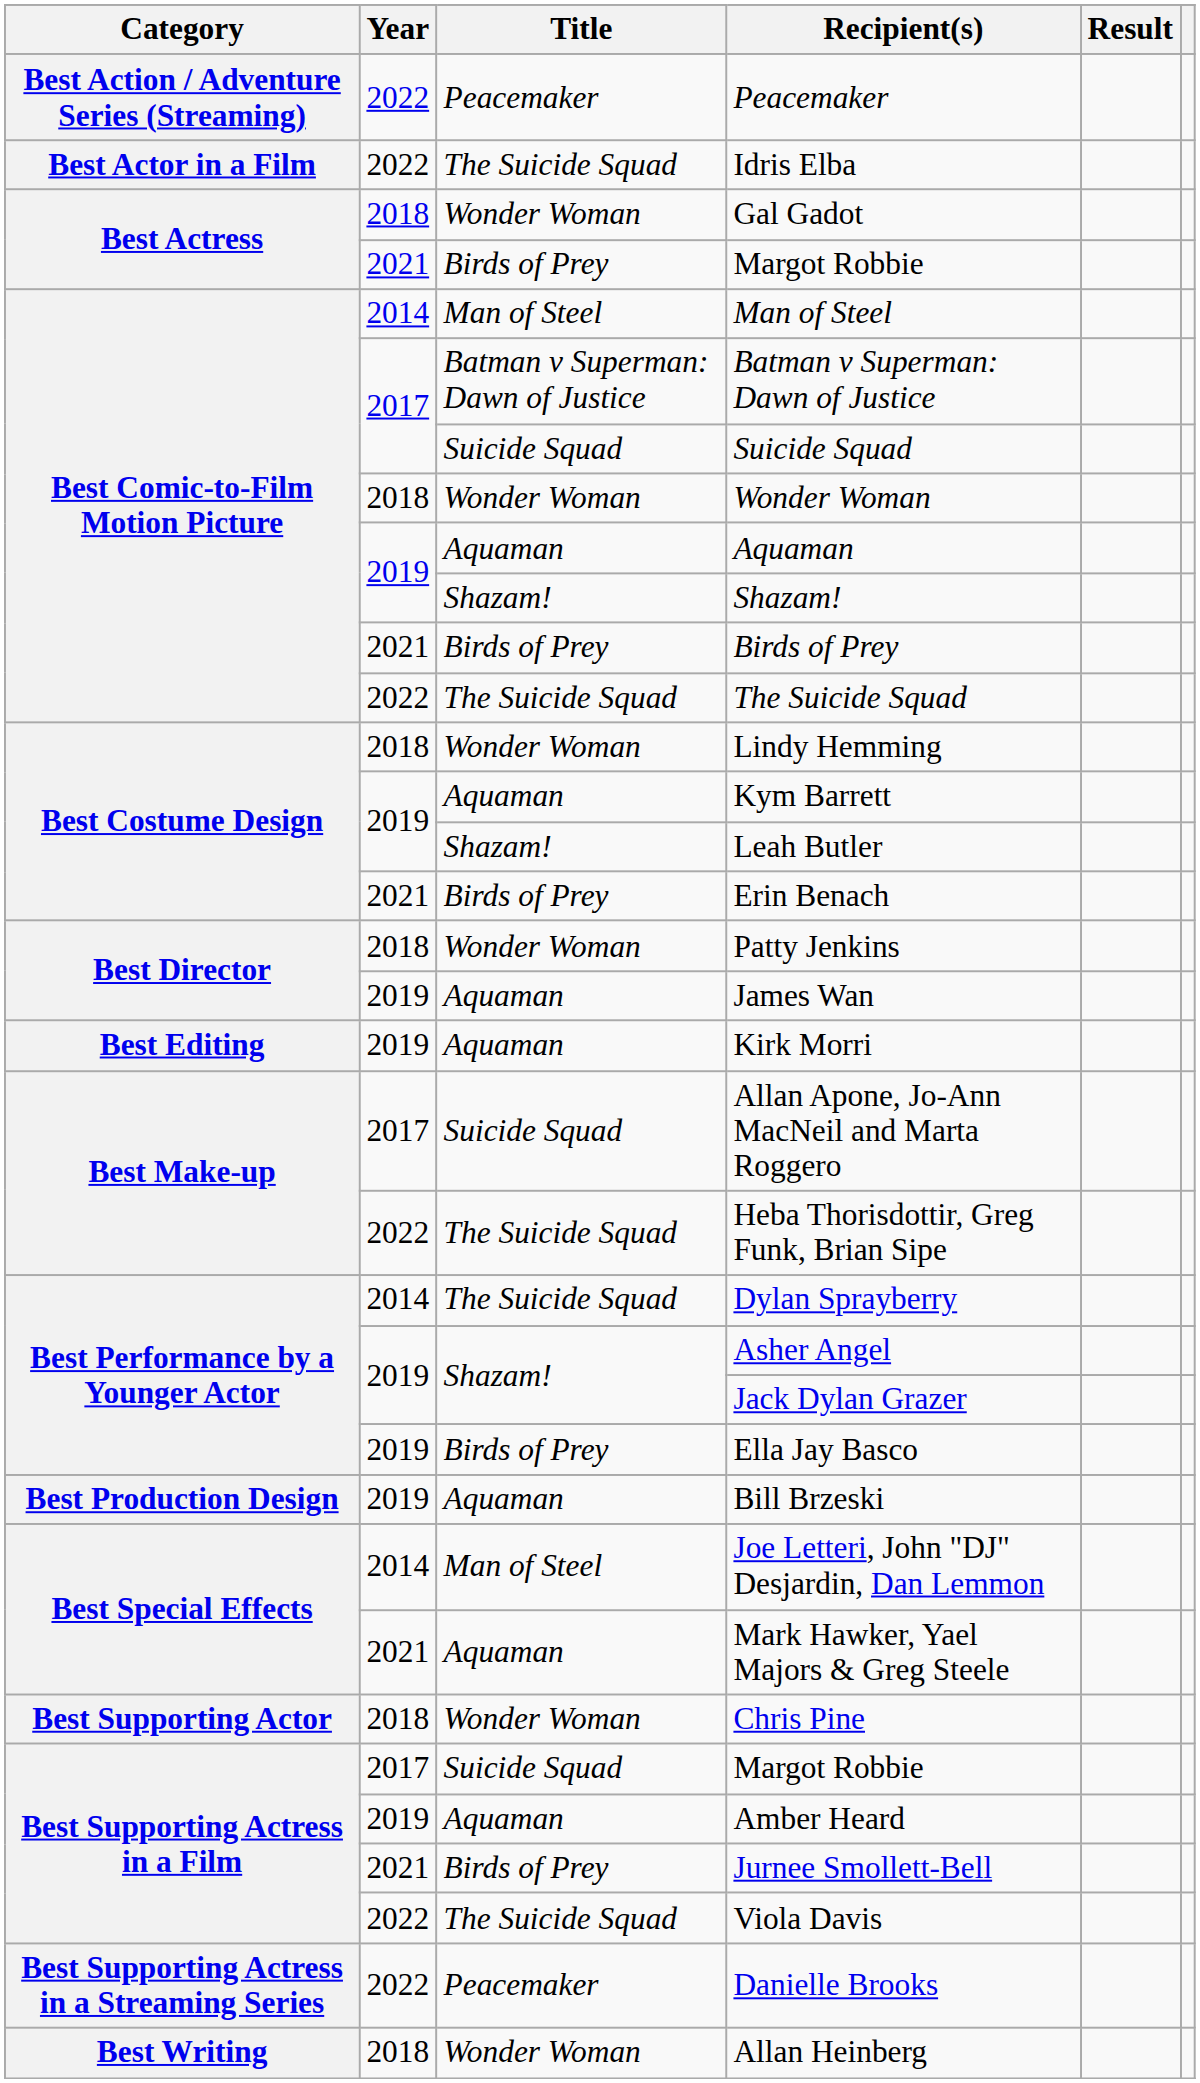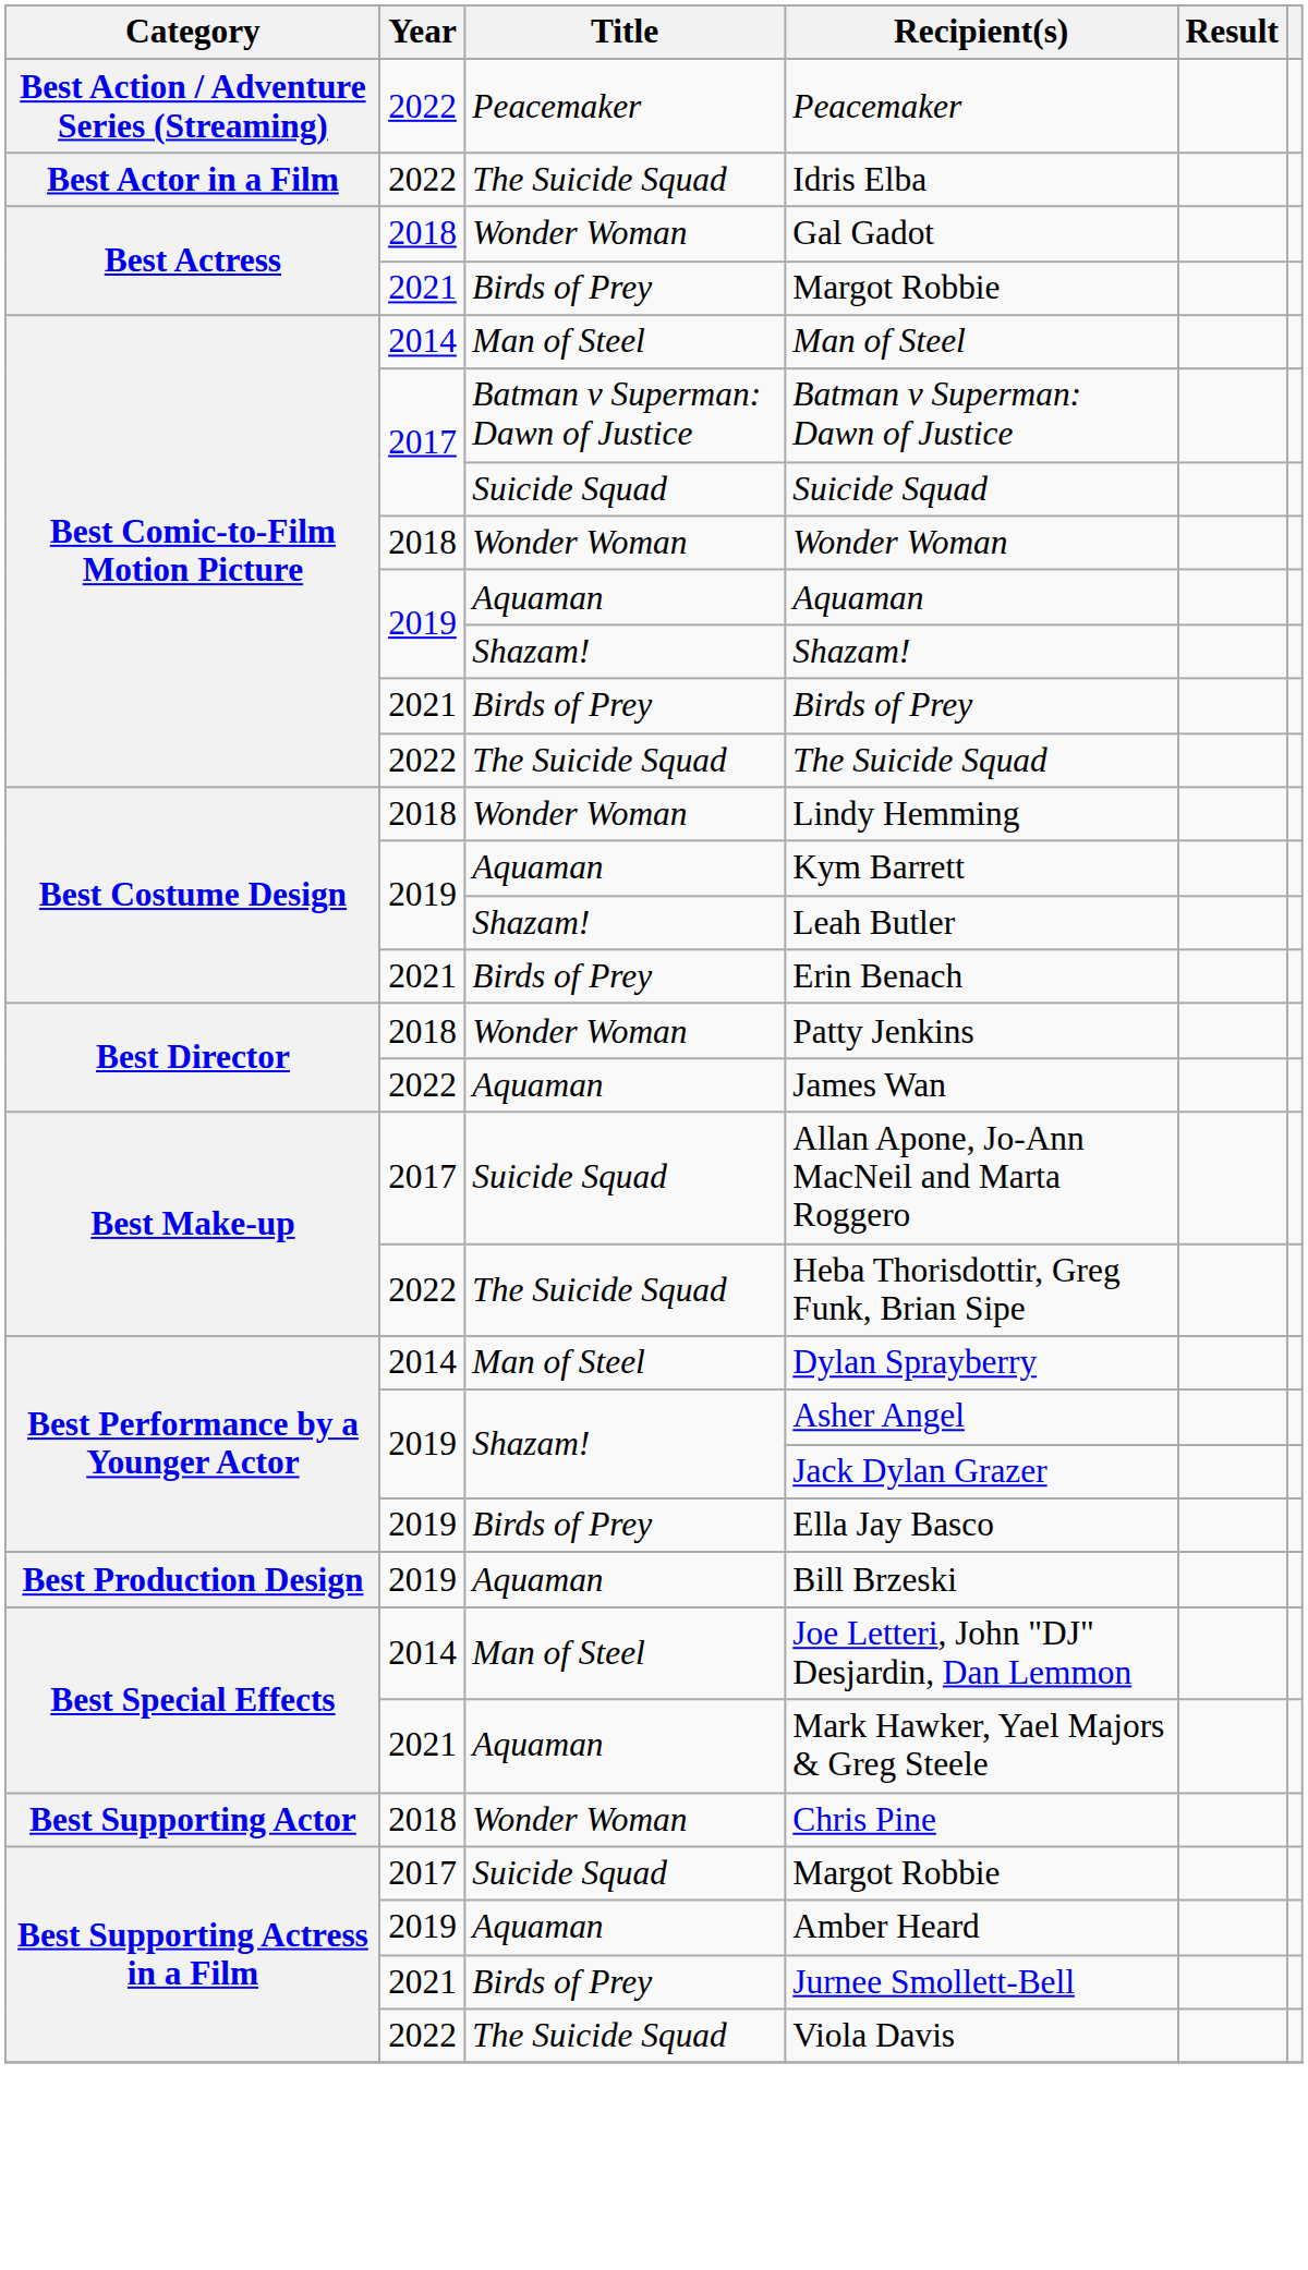James Wan | Year: 2019 -> 2022
- row: Best Editing | 2019 | Aquaman | Kirk Morri
Dylan Sprayberry | Title: The Suicide Squad -> Man of Steel
- row: Best Supporting Actress in a Streaming Series | 2022 | Peacemaker | Danielle Brooks
- row: Best Writing | 2018 | Wonder Woman | Allan Heinberg
